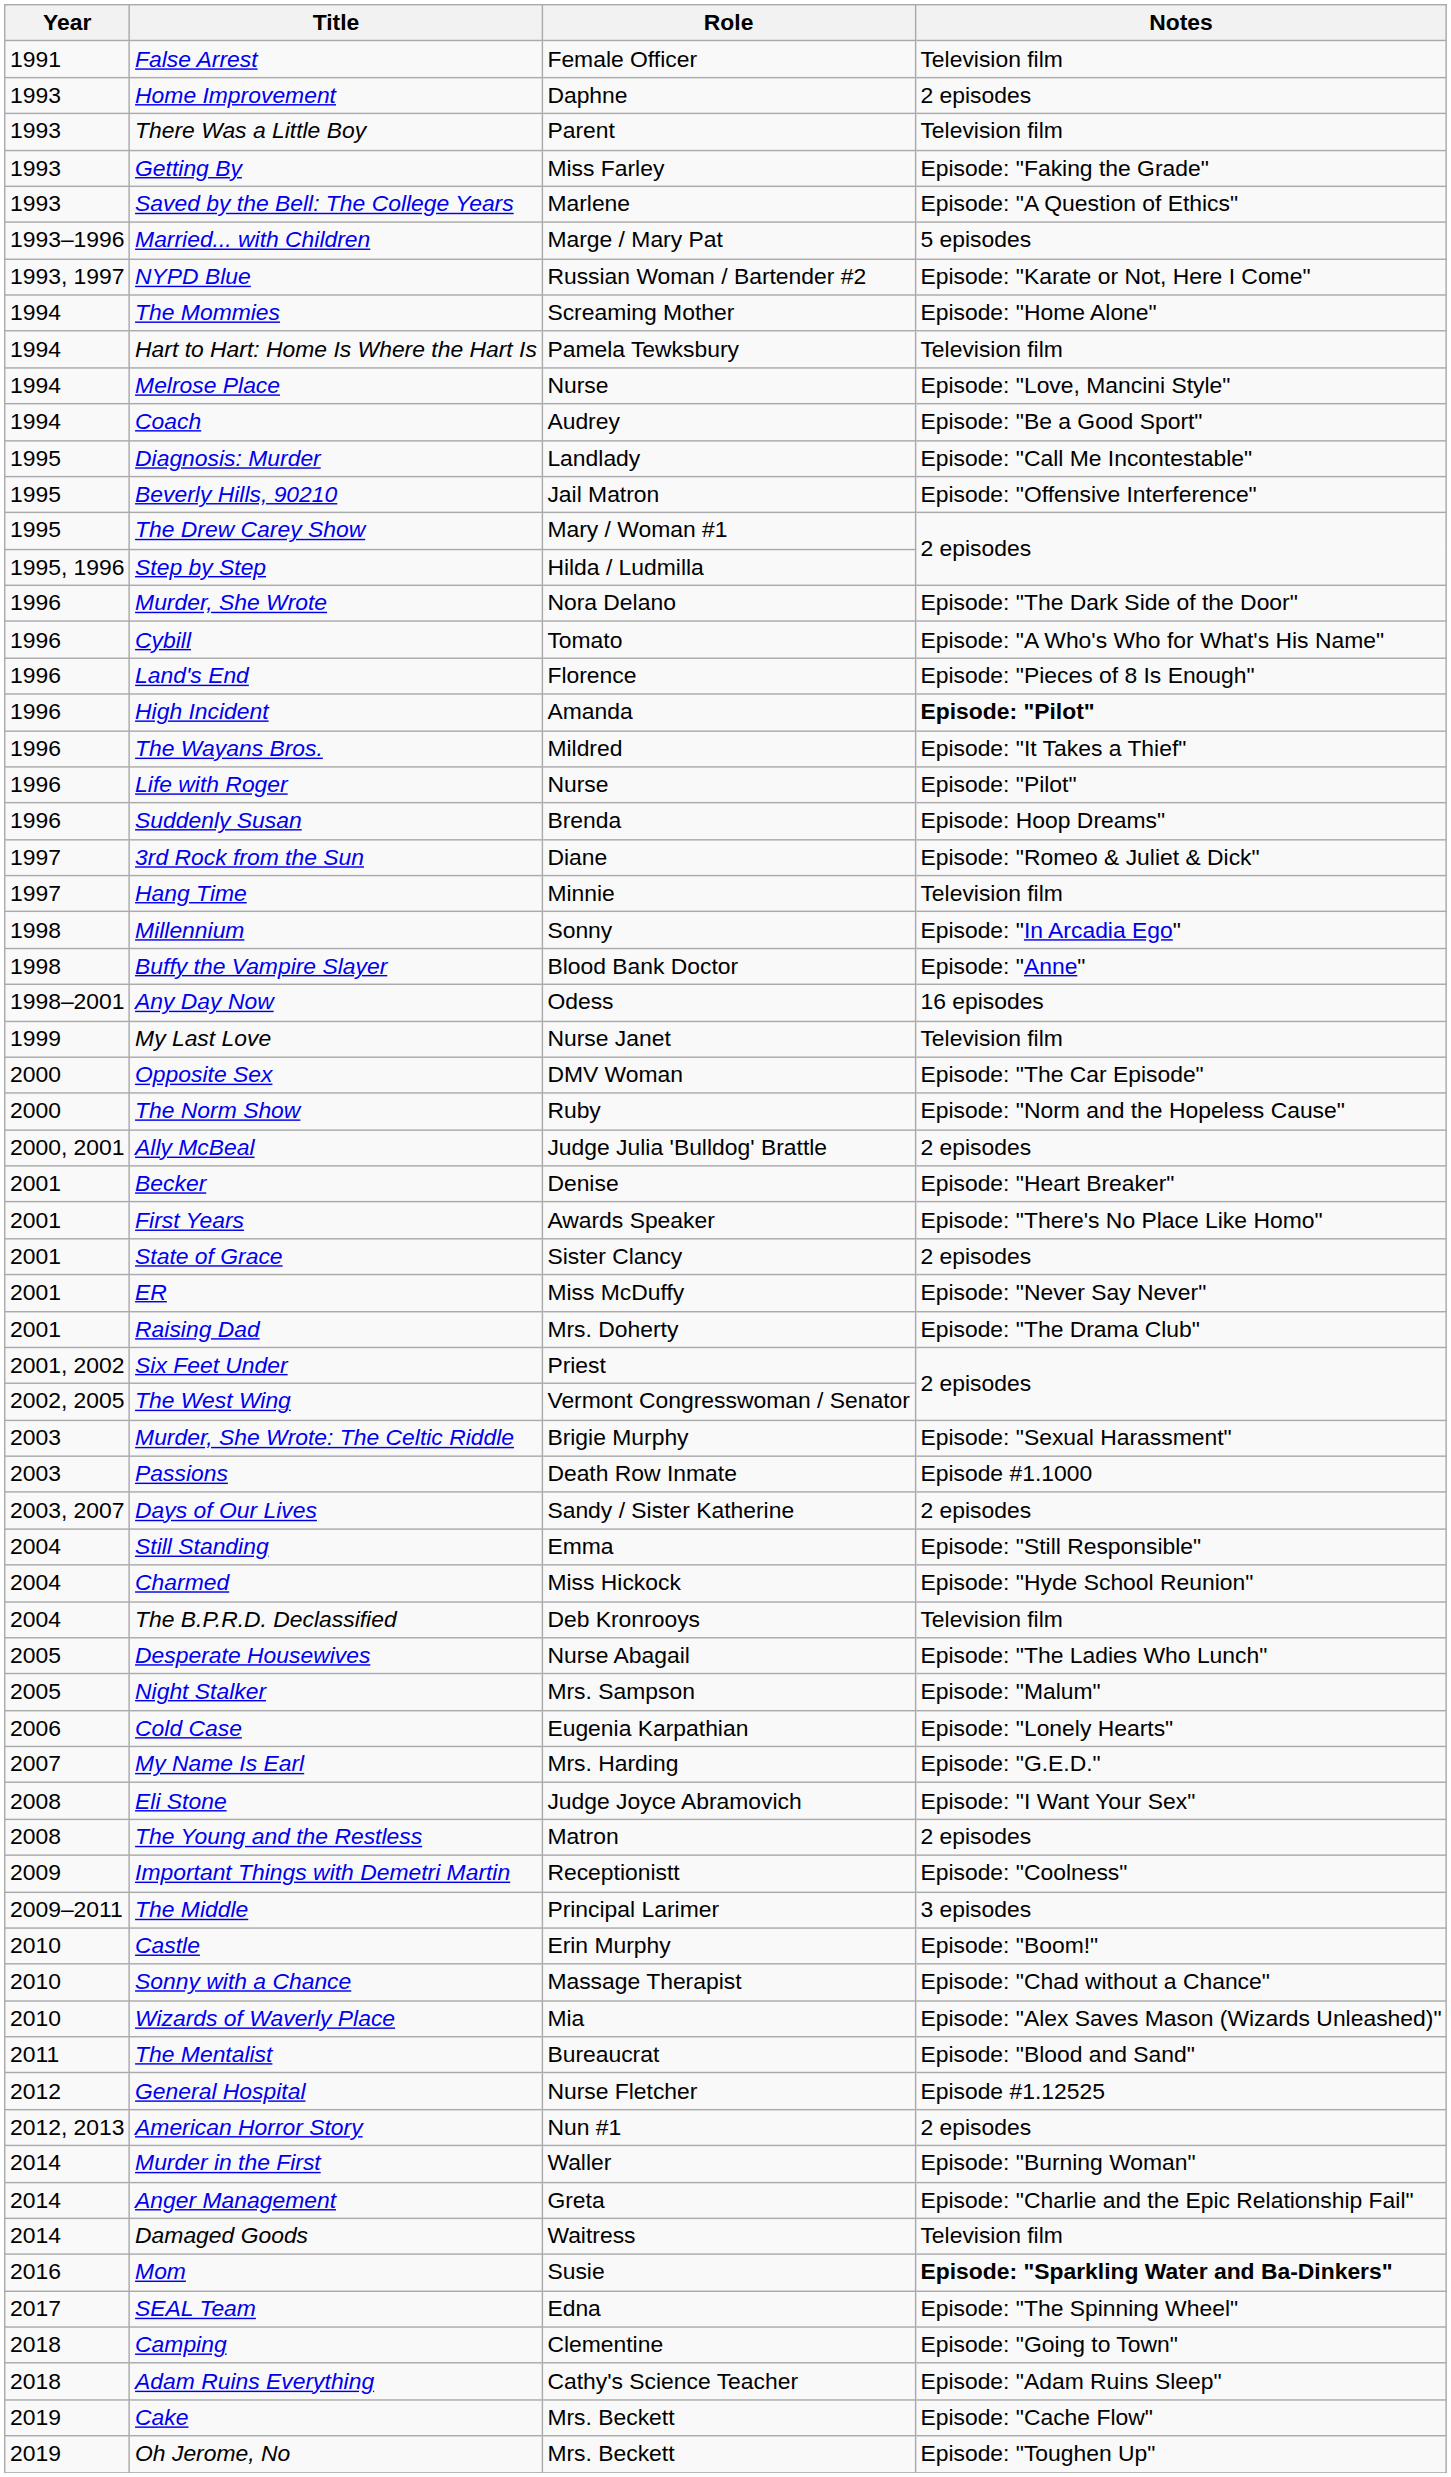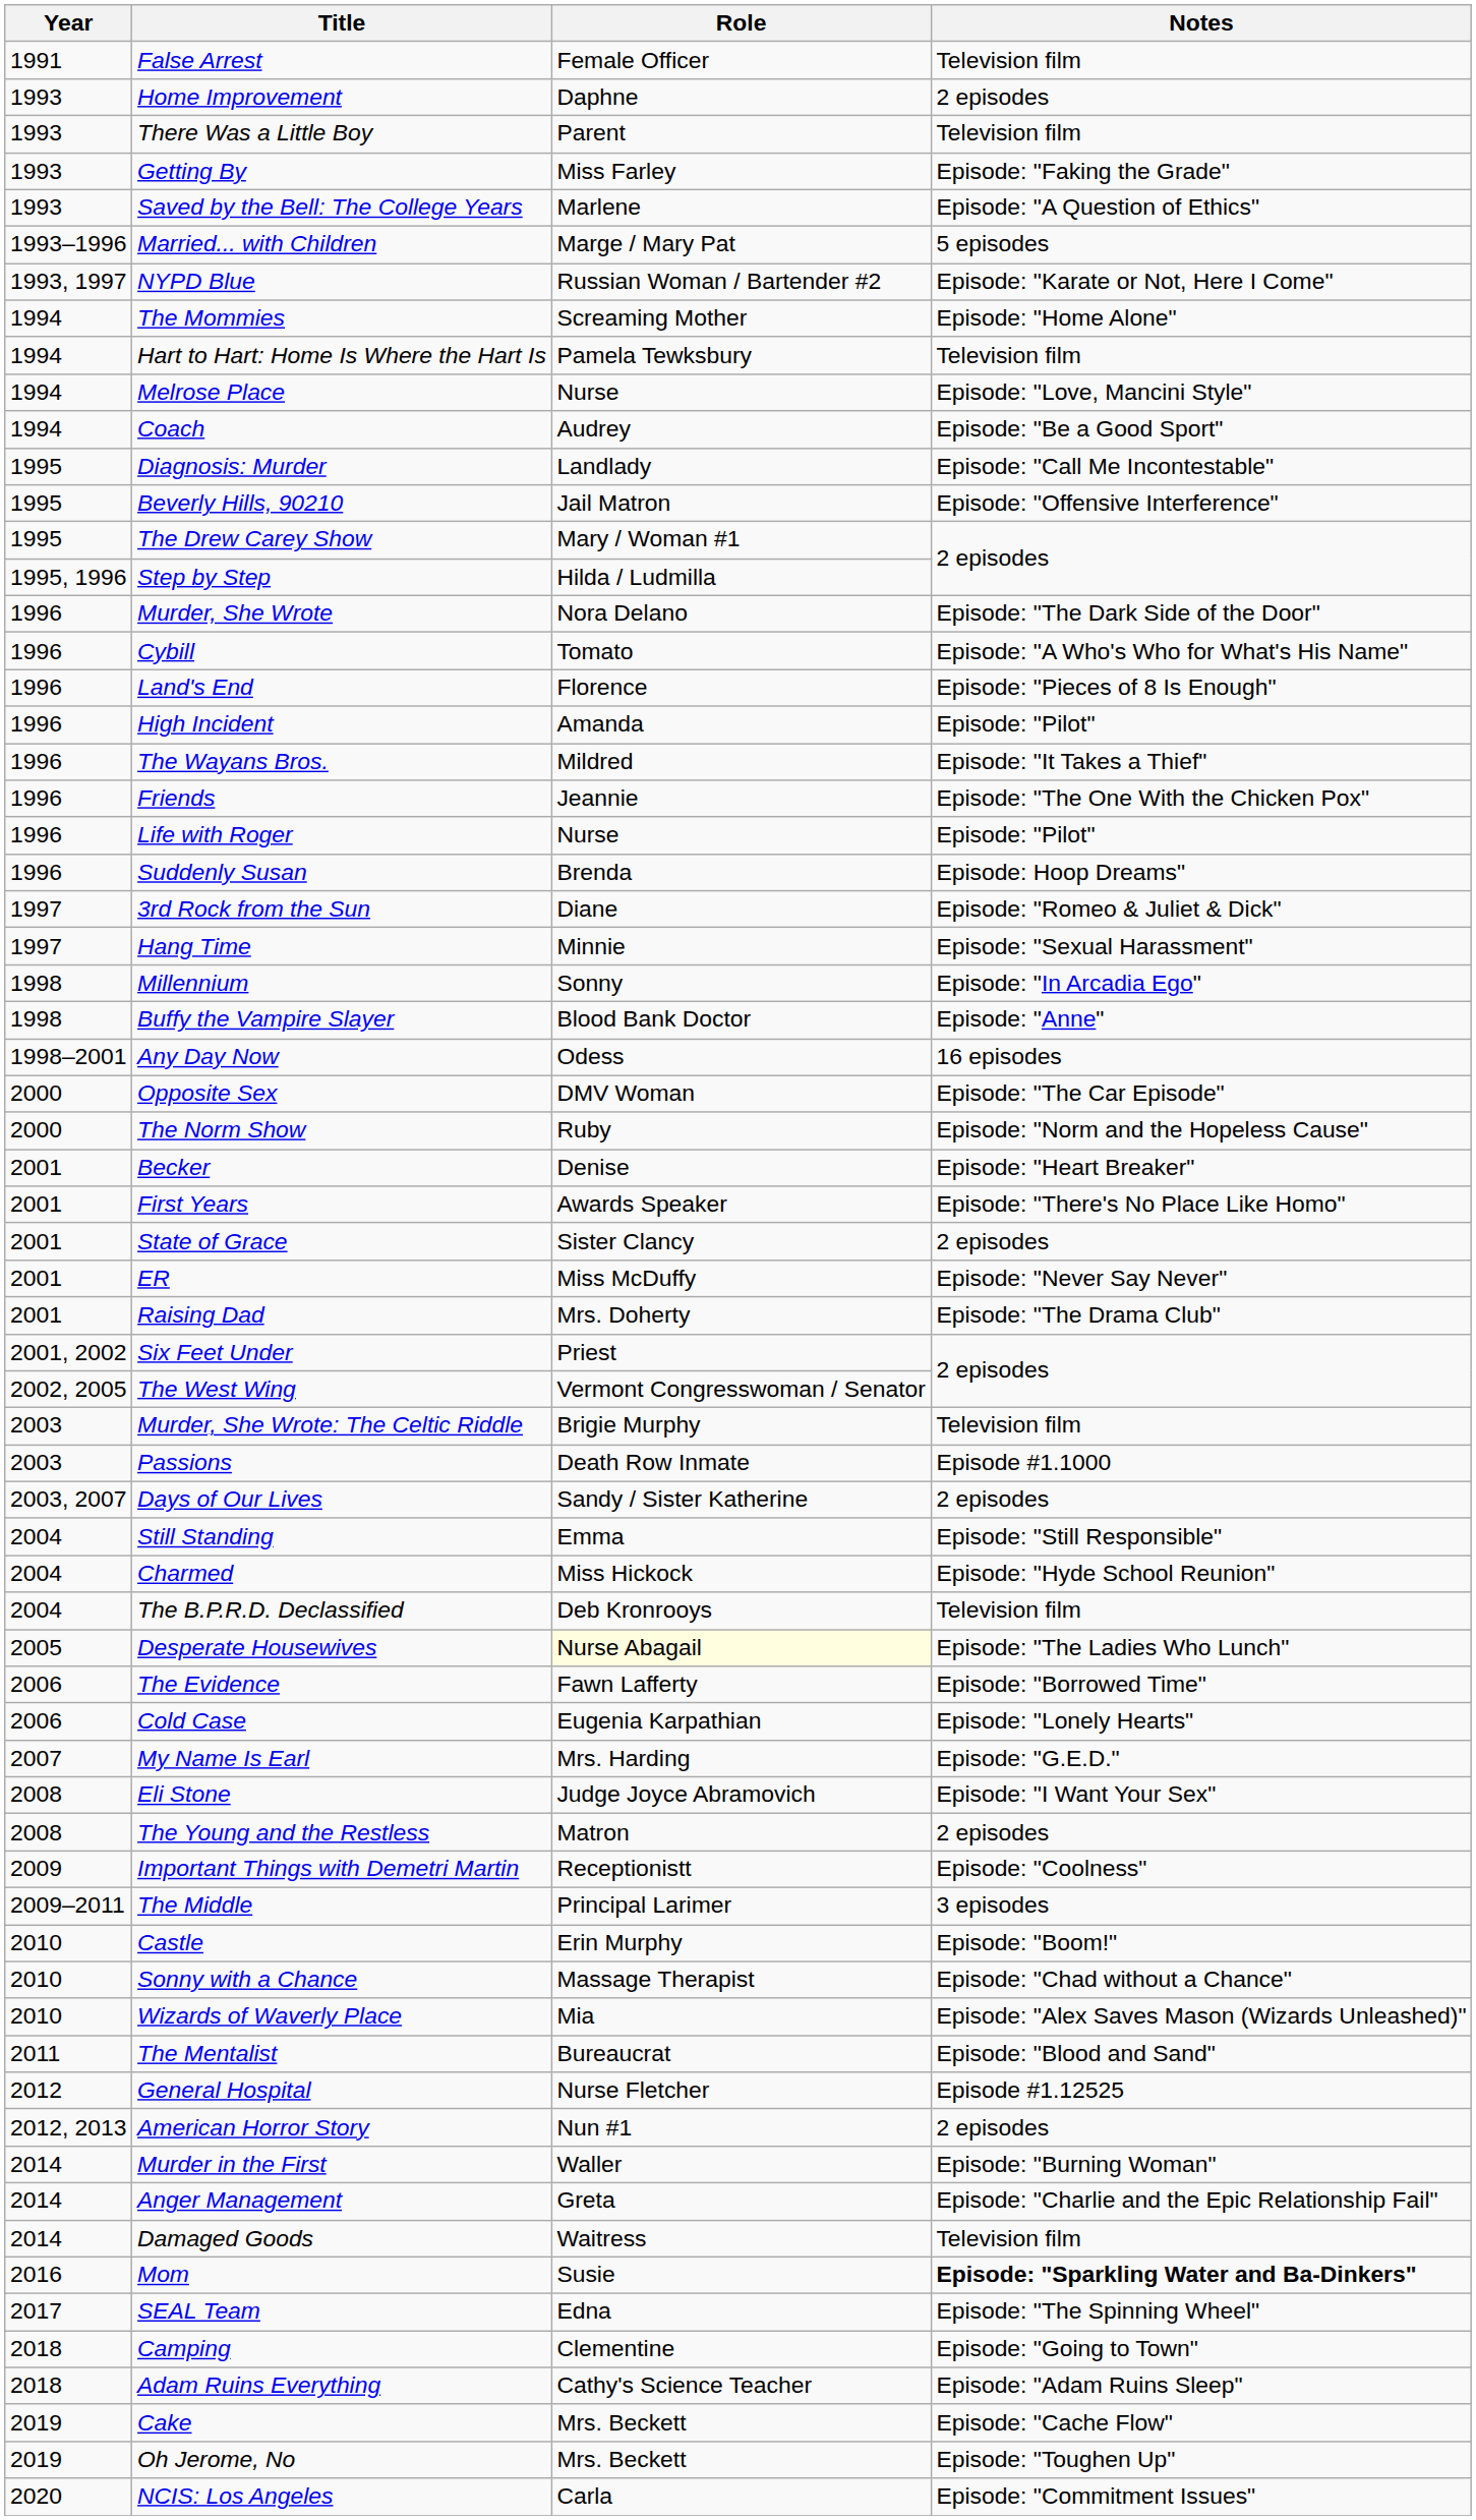High Incident | Notes: bold -> normal
+ row: 1996 | Friends | Jeannie | Episode: "The One With the Chicken Pox"
Hang Time | Notes: Television film -> Episode: "Sexual Harassment"
- row: 1999 | My Last Love | Nurse Janet | Television film
- row: 2000, 2001 | Ally McBeal | Judge Julia 'Bulldog' Brattle | 2 episodes
Murder, She Wrote: The Celtic Riddle | Notes: Episode: "Sexual Harassment" -> Television film
Desperate Housewives | Role: no background -> lightyellow background
- row: 2005 | Night Stalker | Mrs. Sampson | Episode: "Malum"
+ row: 2006 | The Evidence | Fawn Lafferty | Episode: "Borrowed Time"
+ row: 2020 | NCIS: Los Angeles | Carla | Episode: "Commitment Issues"
